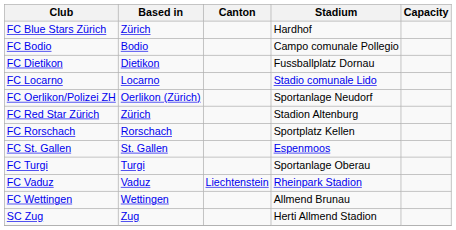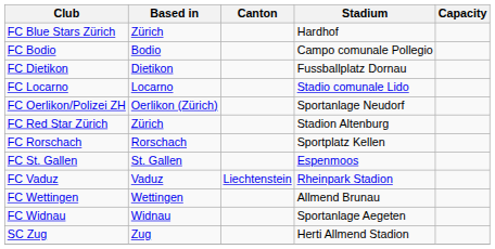- row: FC Turgi | Turgi | Sportanlage Oberau
+ row: FC Widnau | Widnau | Sportanlage Aegeten
